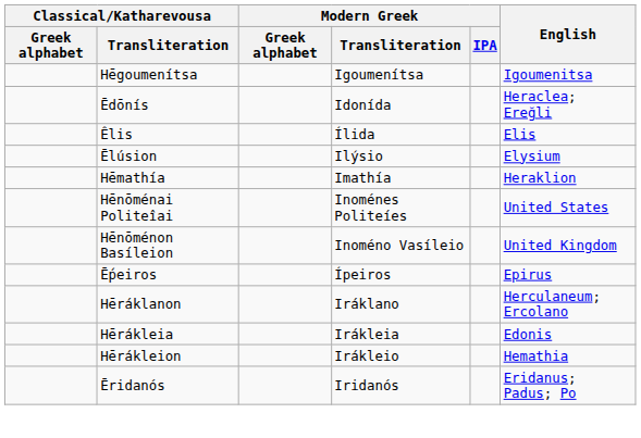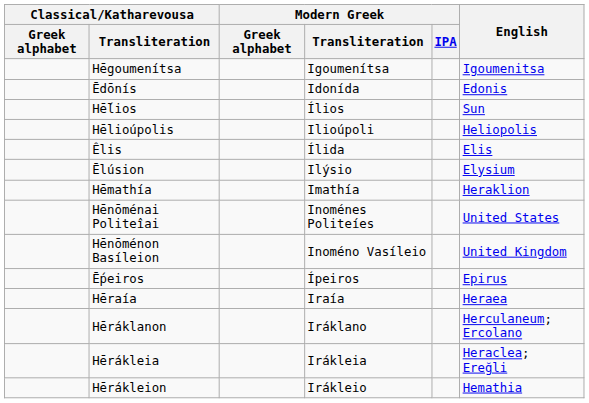Ēdōnís | English: Heraclea; Ereğli -> Edonis
+ row: Hḗlios | Ílios | Sun
+ row: Hēlioúpolis | Ilioúpoli | Heliopolis
+ row: Hēraía | Iraía | Heraea
Hērákleia | English: Edonis -> Heraclea; Ereğli
- row: Ēridanós | Iridanós | Eridanus; Padus; Po
